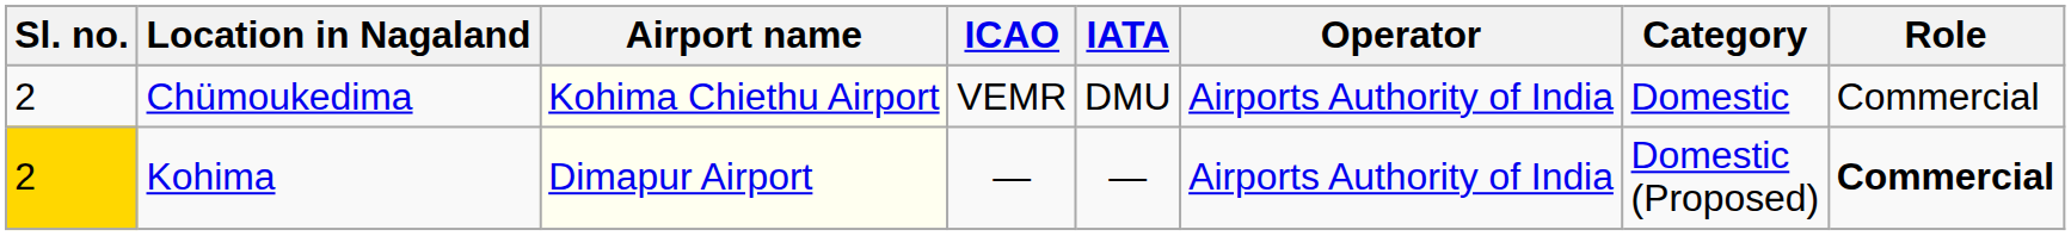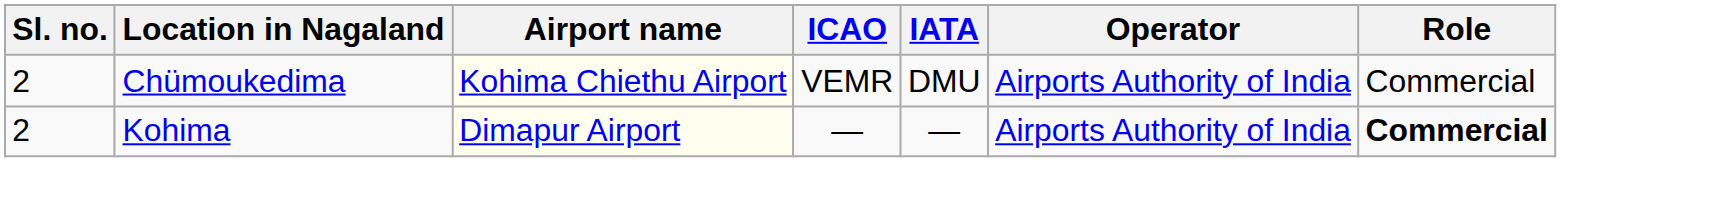- column: Category | Domestic | Domestic (Proposed)
Kohima | Sl. no.: gold background -> no background
